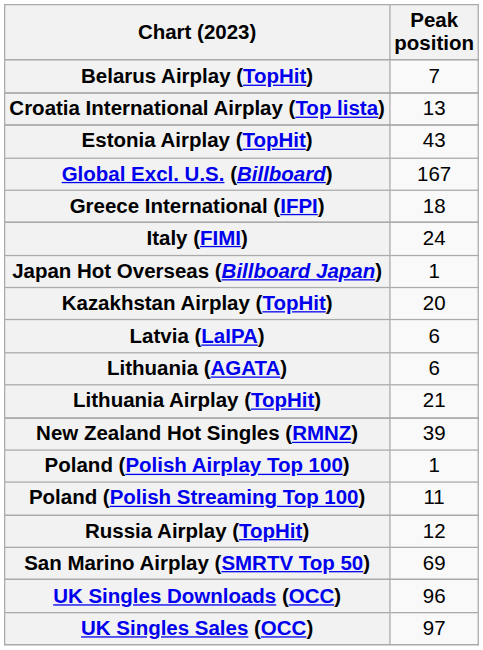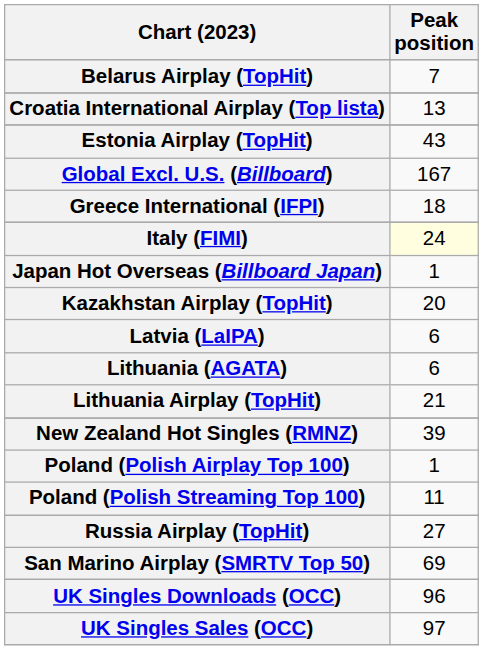Italy (FIMI) | Peak position: no background -> lightyellow background
Russia Airplay (TopHit) | Peak position: 12 -> 27
